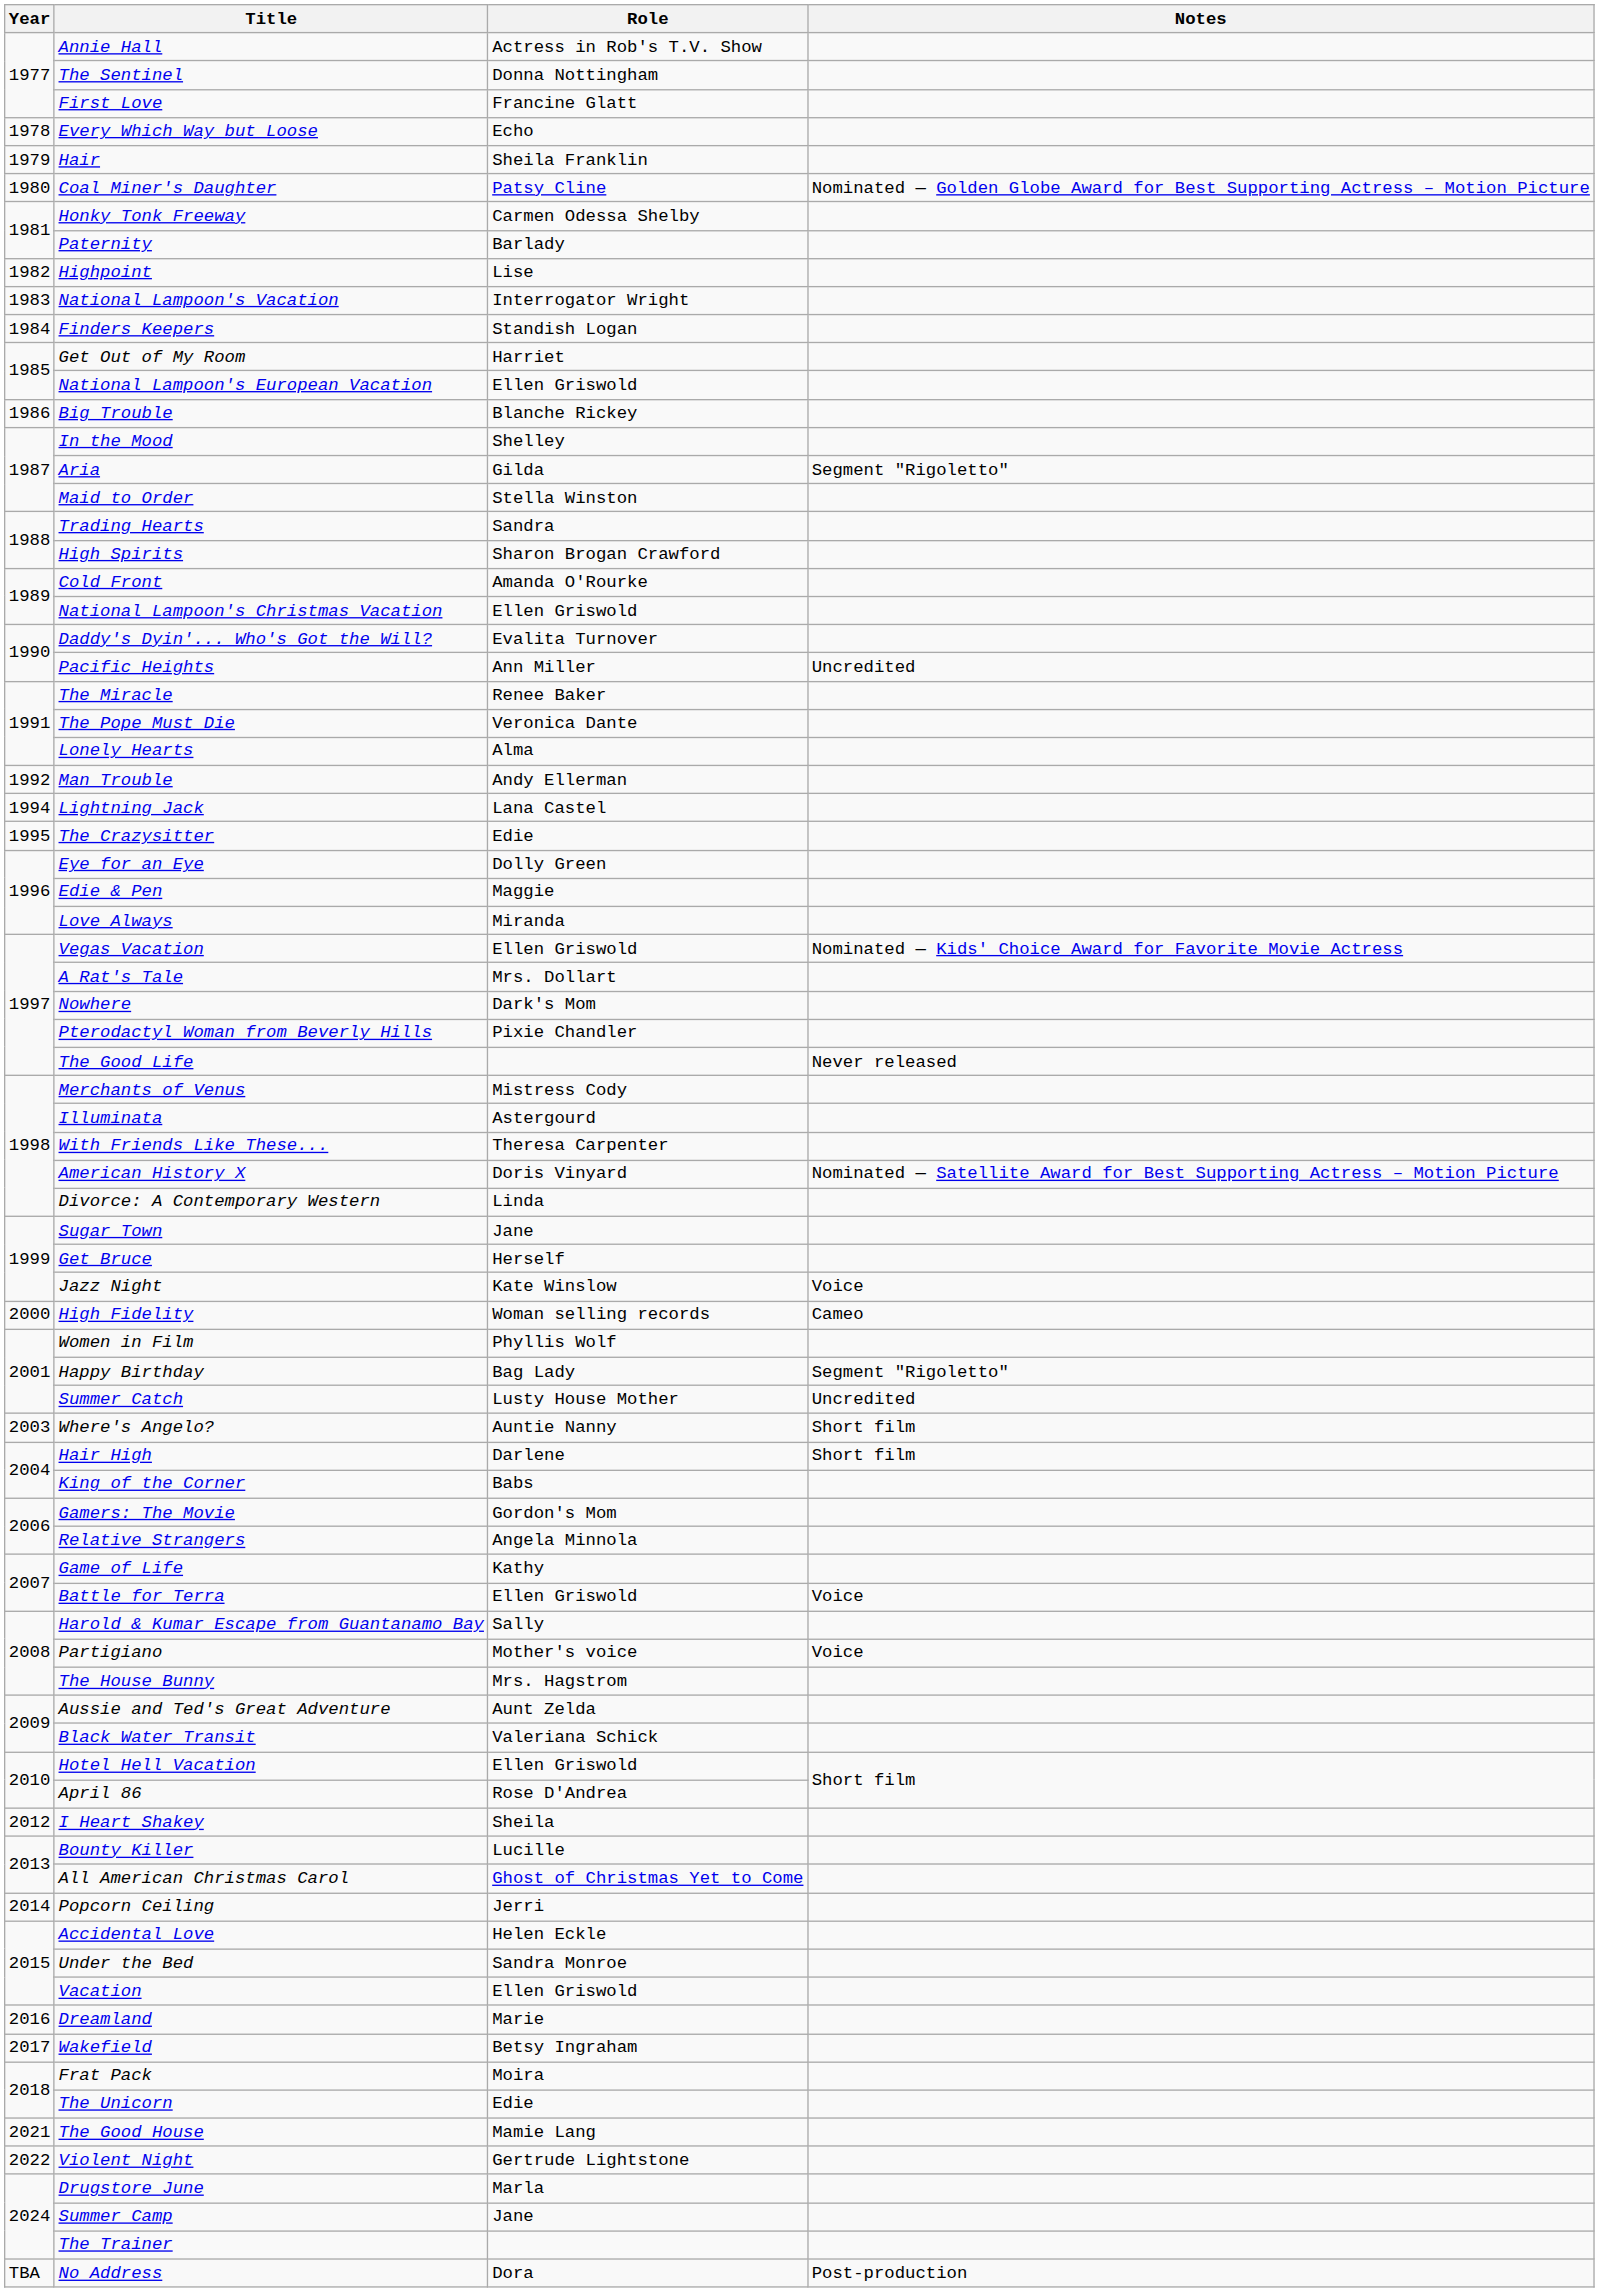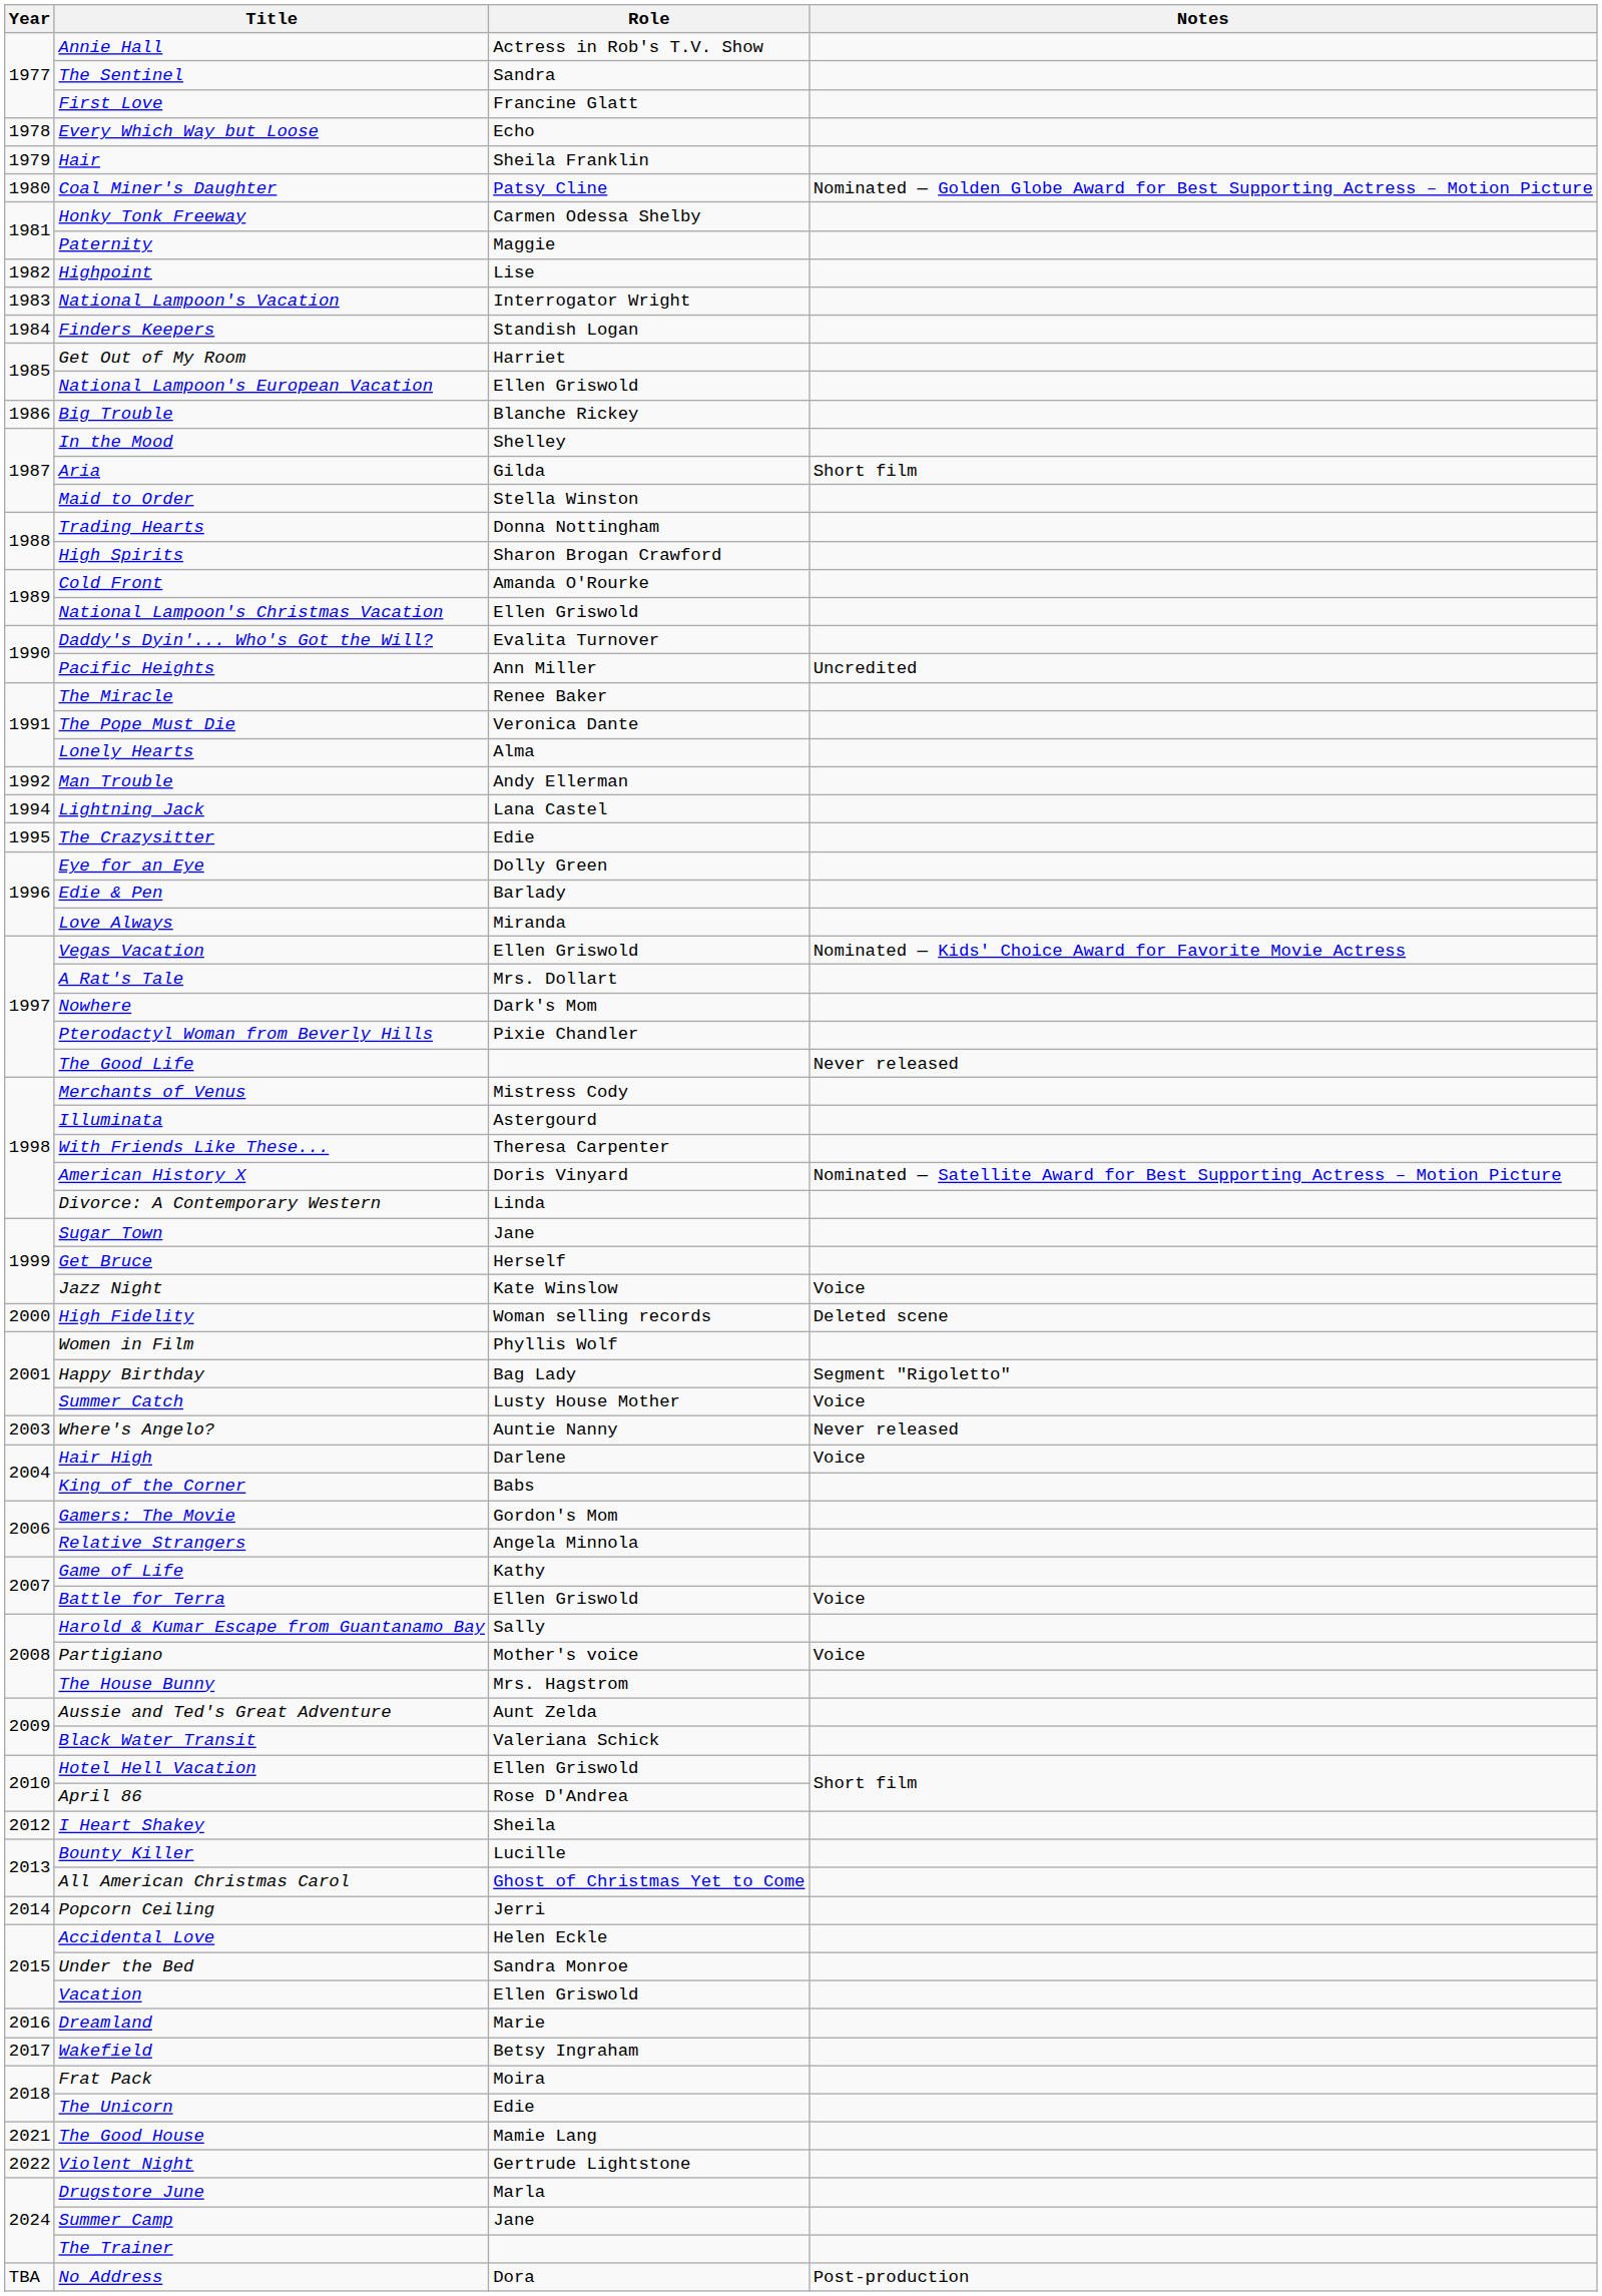The Sentinel | Role: Donna Nottingham -> Sandra
Paternity | Role: Barlady -> Maggie
Aria | Notes: Segment "Rigoletto" -> Short film
Trading Hearts | Role: Sandra -> Donna Nottingham
Edie & Pen | Role: Maggie -> Barlady
High Fidelity | Notes: Cameo -> Deleted scene
Summer Catch | Notes: Uncredited -> Voice
Where's Angelo? | Notes: Short film -> Never released
Hair High | Notes: Short film -> Voice
